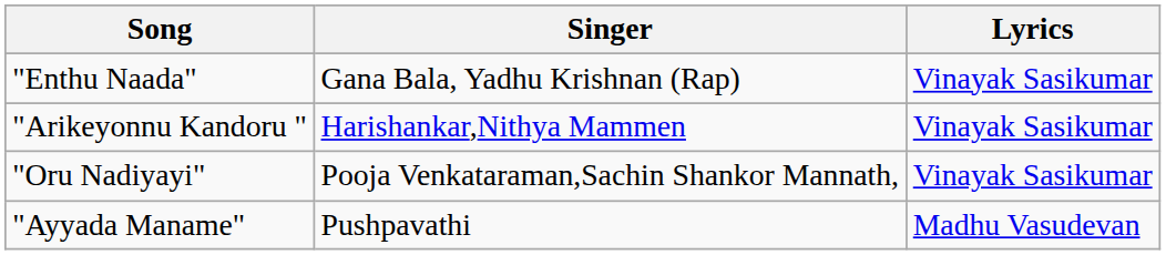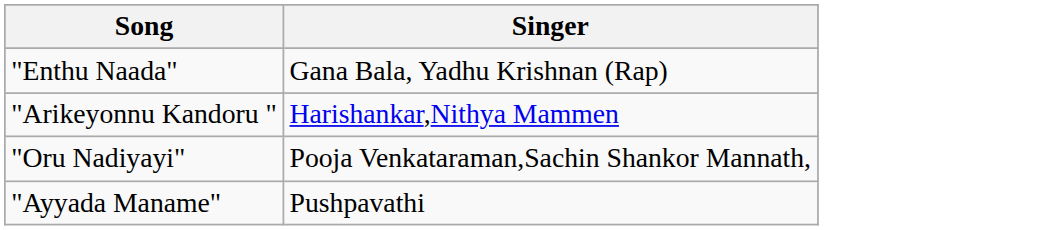- column: Lyrics | Vinayak Sasikumar | Vinayak Sasikumar | Vinayak Sasikumar | Madhu Vasudevan
